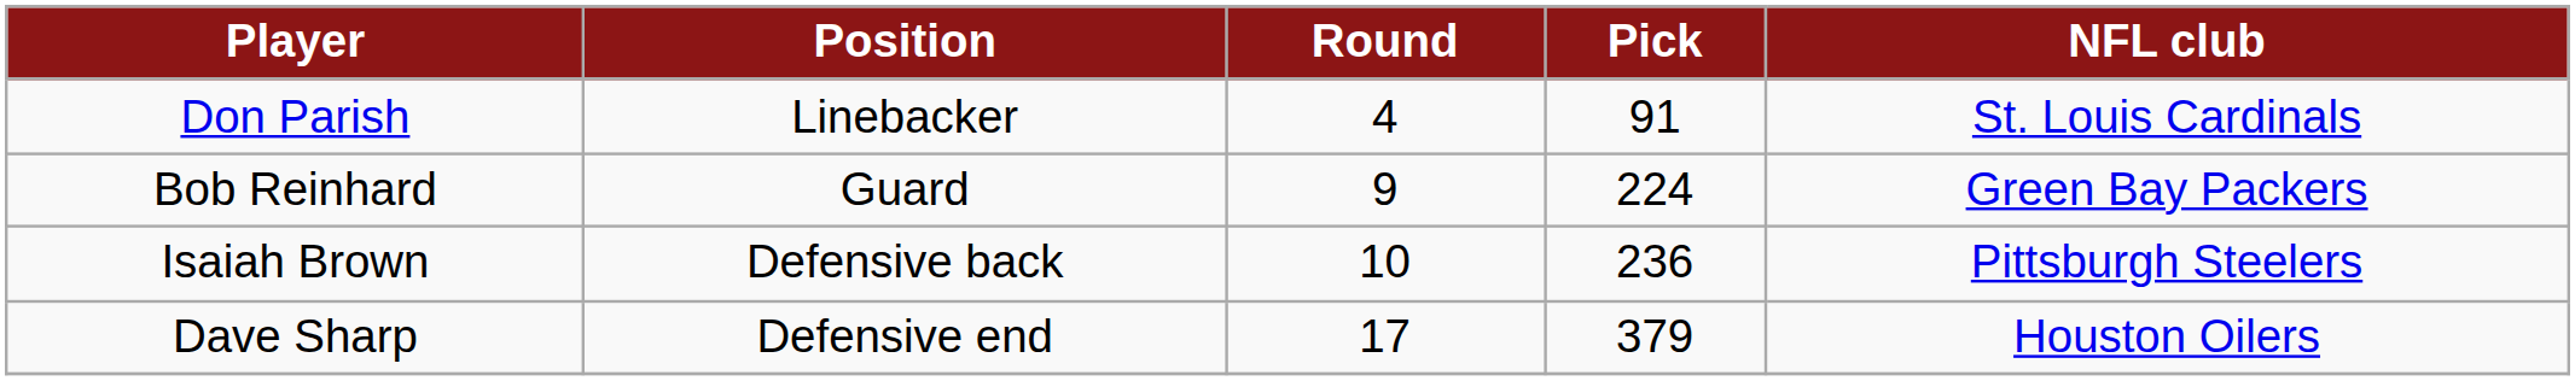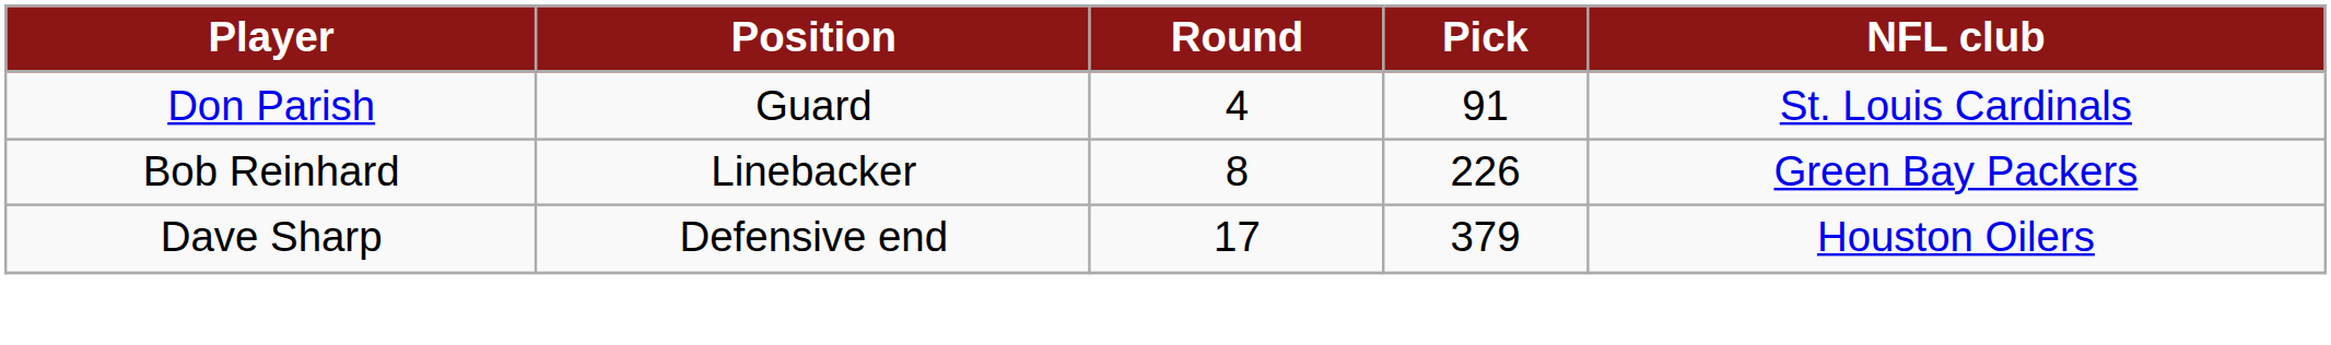Don Parish | Position: Linebacker -> Guard
Bob Reinhard | Position: Guard -> Linebacker
Bob Reinhard | Round: 9 -> 8
Bob Reinhard | Pick: 224 -> 226
- row: Isaiah Brown | Defensive back | 10 | 236 | Pittsburgh Steelers
